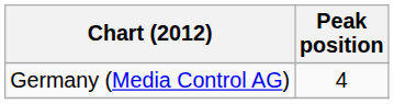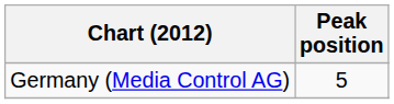Germany (Media Control AG) | Peak position: 4 -> 5
